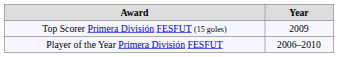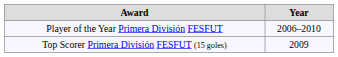rows swapped: Top Scorer Primera División FESFUT (15 goles) <-> Player of the Year Primera División FESFUT
